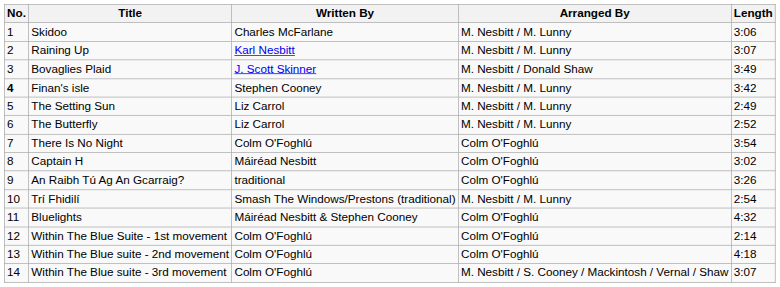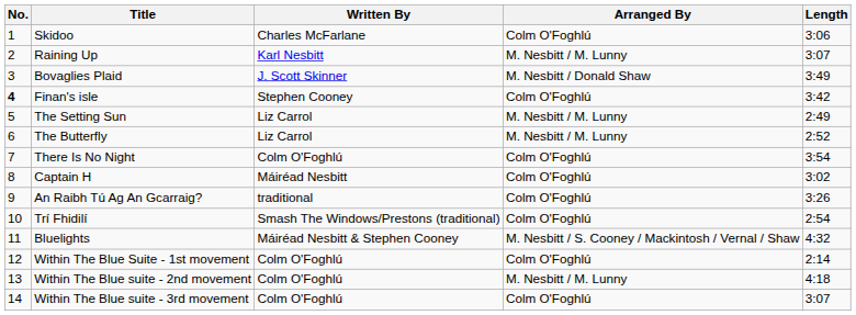Skidoo | Arranged By: M. Nesbitt / M. Lunny -> Colm O'Foghlú
Finan's isle | Arranged By: M. Nesbitt / M. Lunny -> Colm O'Foghlú
Trí Fhidilí | Arranged By: M. Nesbitt / M. Lunny -> Colm O'Foghlú
Bluelights | Arranged By: Colm O'Foghlú -> M. Nesbitt / S. Cooney / Mackintosh / Vernal / Shaw
Within The Blue suite - 2nd movement | Arranged By: Colm O'Foghlú -> M. Nesbitt / M. Lunny
Within The Blue suite - 3rd movement | Arranged By: M. Nesbitt / S. Cooney / Mackintosh / Vernal / Shaw -> Colm O'Foghlú
